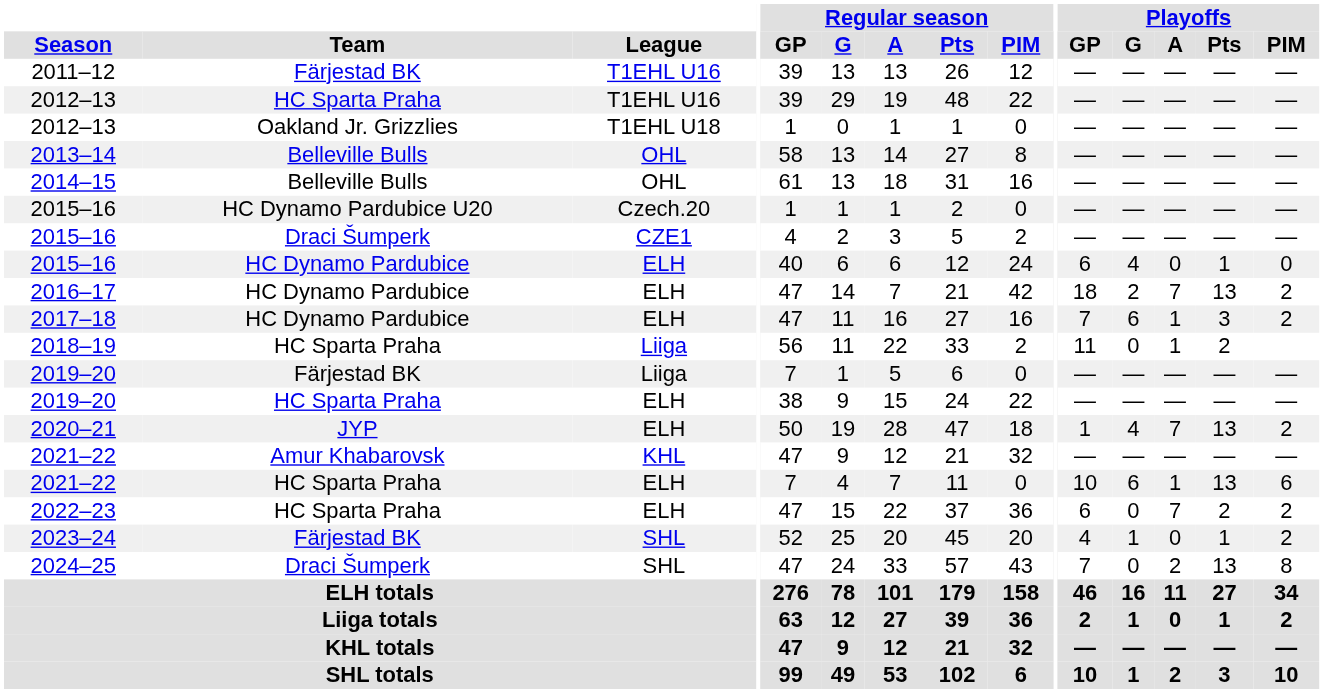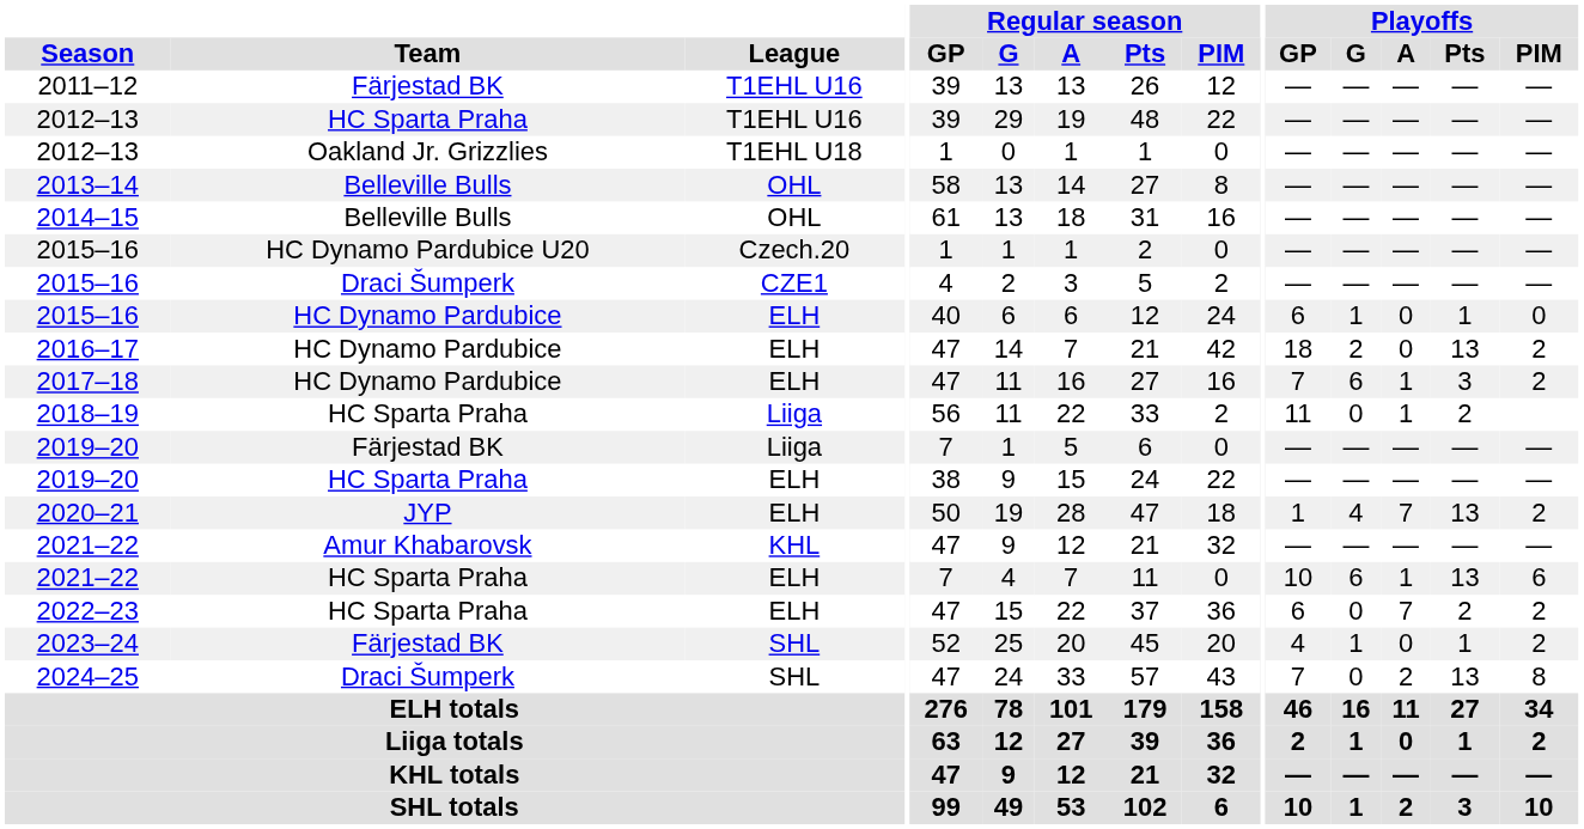2015–16 / ELH | Playoffs / G: 4 -> 1
2016–17 | Playoffs / A: 7 -> 0
